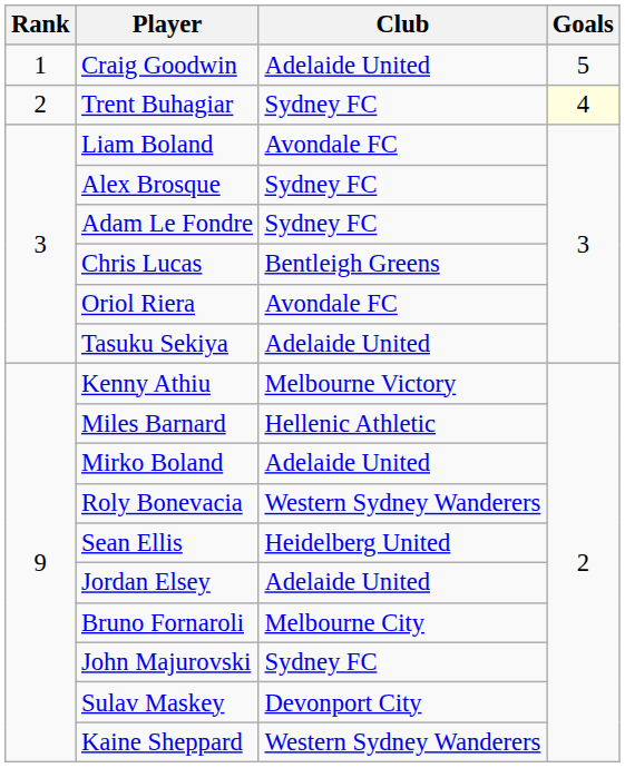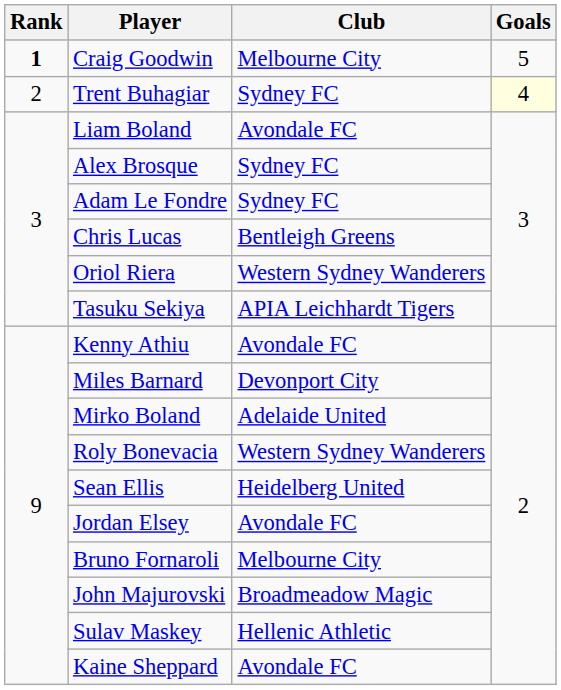Craig Goodwin | Rank: normal -> bold
Craig Goodwin | Club: Adelaide United -> Melbourne City
Oriol Riera | Club: Avondale FC -> Western Sydney Wanderers
Tasuku Sekiya | Club: Adelaide United -> APIA Leichhardt Tigers
Kenny Athiu | Club: Melbourne Victory -> Avondale FC
Miles Barnard | Club: Hellenic Athletic -> Devonport City
Jordan Elsey | Club: Adelaide United -> Avondale FC
John Majurovski | Club: Sydney FC -> Broadmeadow Magic
Sulav Maskey | Club: Devonport City -> Hellenic Athletic
Kaine Sheppard | Club: Western Sydney Wanderers -> Avondale FC
